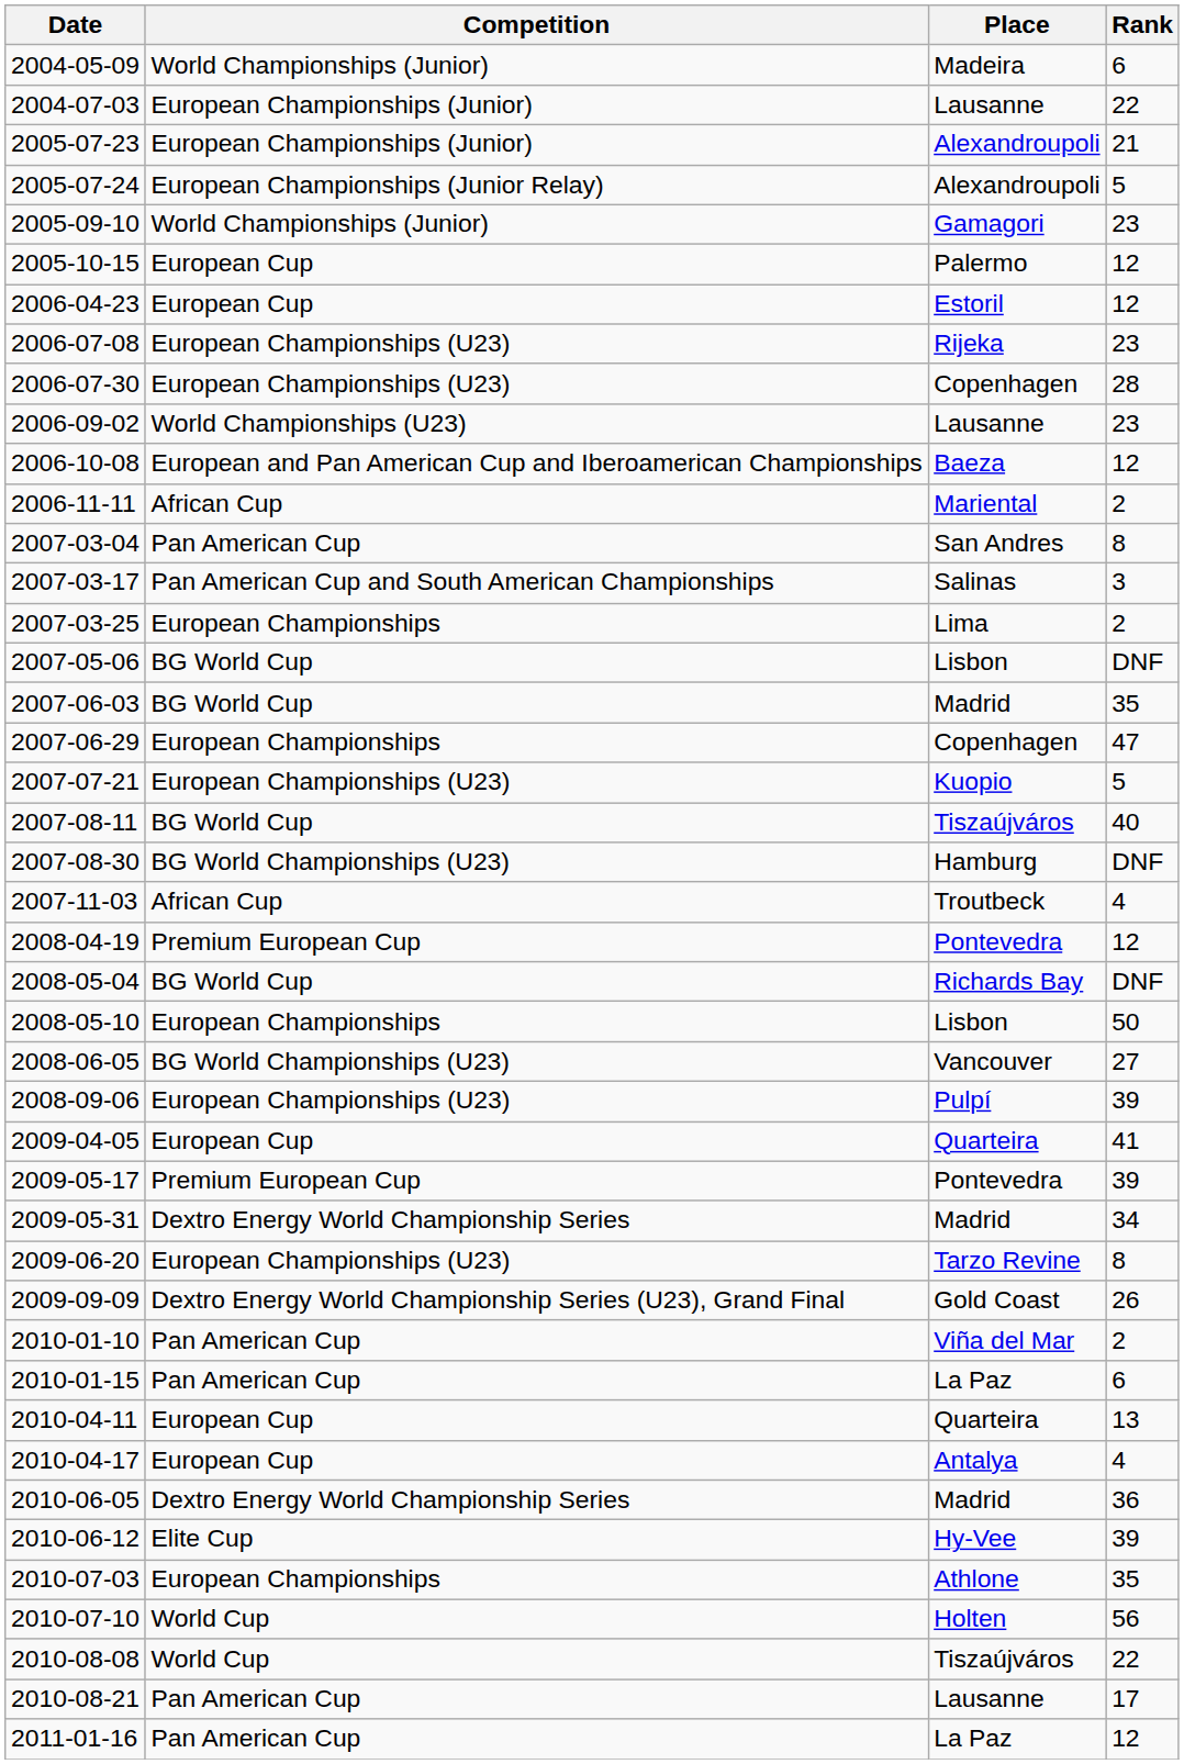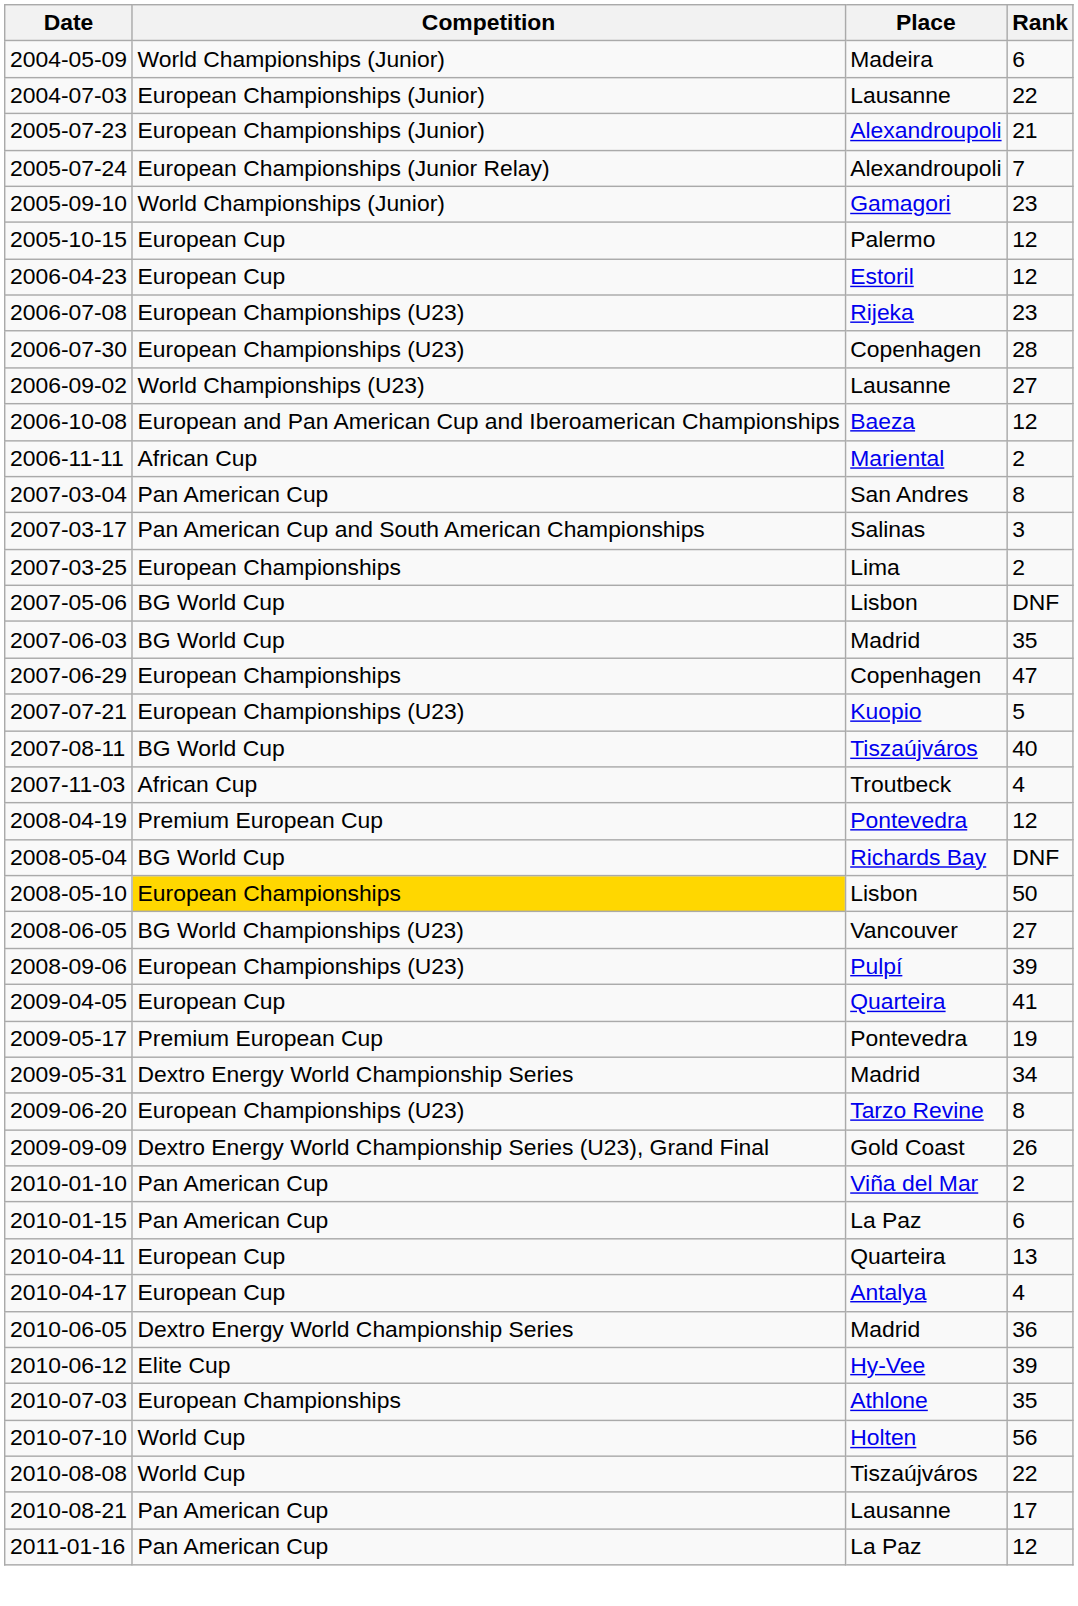2005-07-24 | Rank: 5 -> 7
2006-09-02 | Rank: 23 -> 27
- row: 2007-08-30 | BG World Championships (U23) | Hamburg | DNF
2008-05-10 | Competition: no background -> gold background
2009-05-17 | Rank: 39 -> 19
